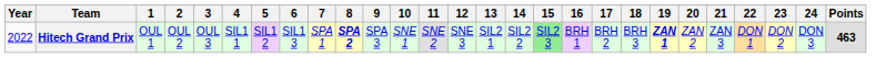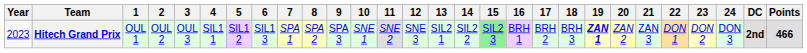+ column: DC | 2nd
Hitech Grand Prix | Year: 2022 -> 2023
Hitech Grand Prix | 8: bold -> normal
Hitech Grand Prix | Points: 463 -> 466
